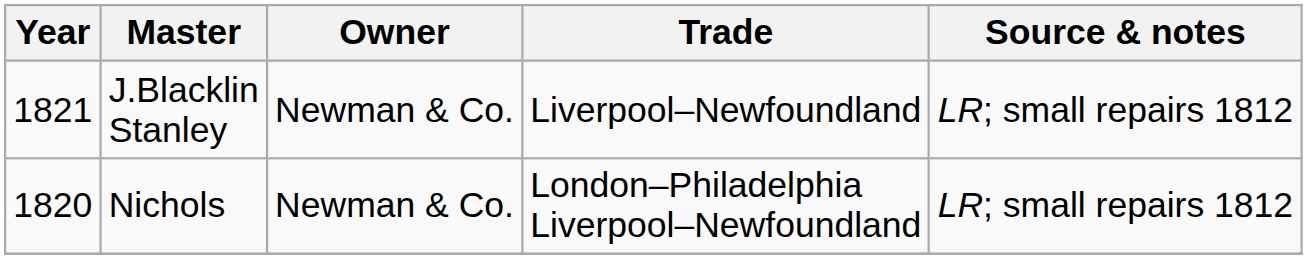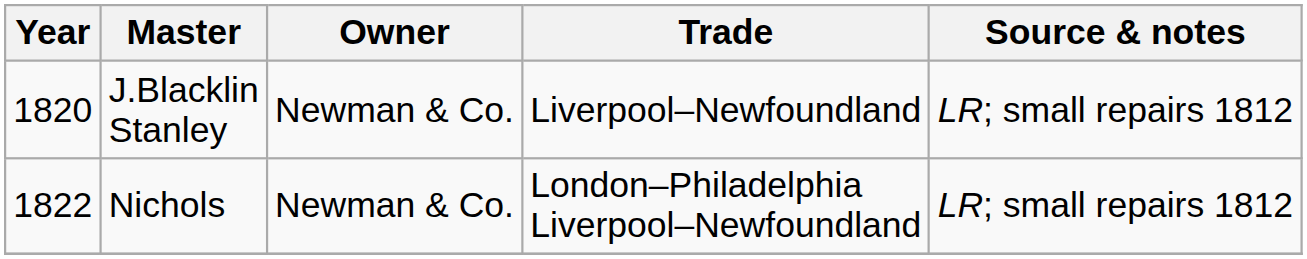J.Blacklin Stanley | Year: 1821 -> 1820
Nichols | Year: 1820 -> 1822
